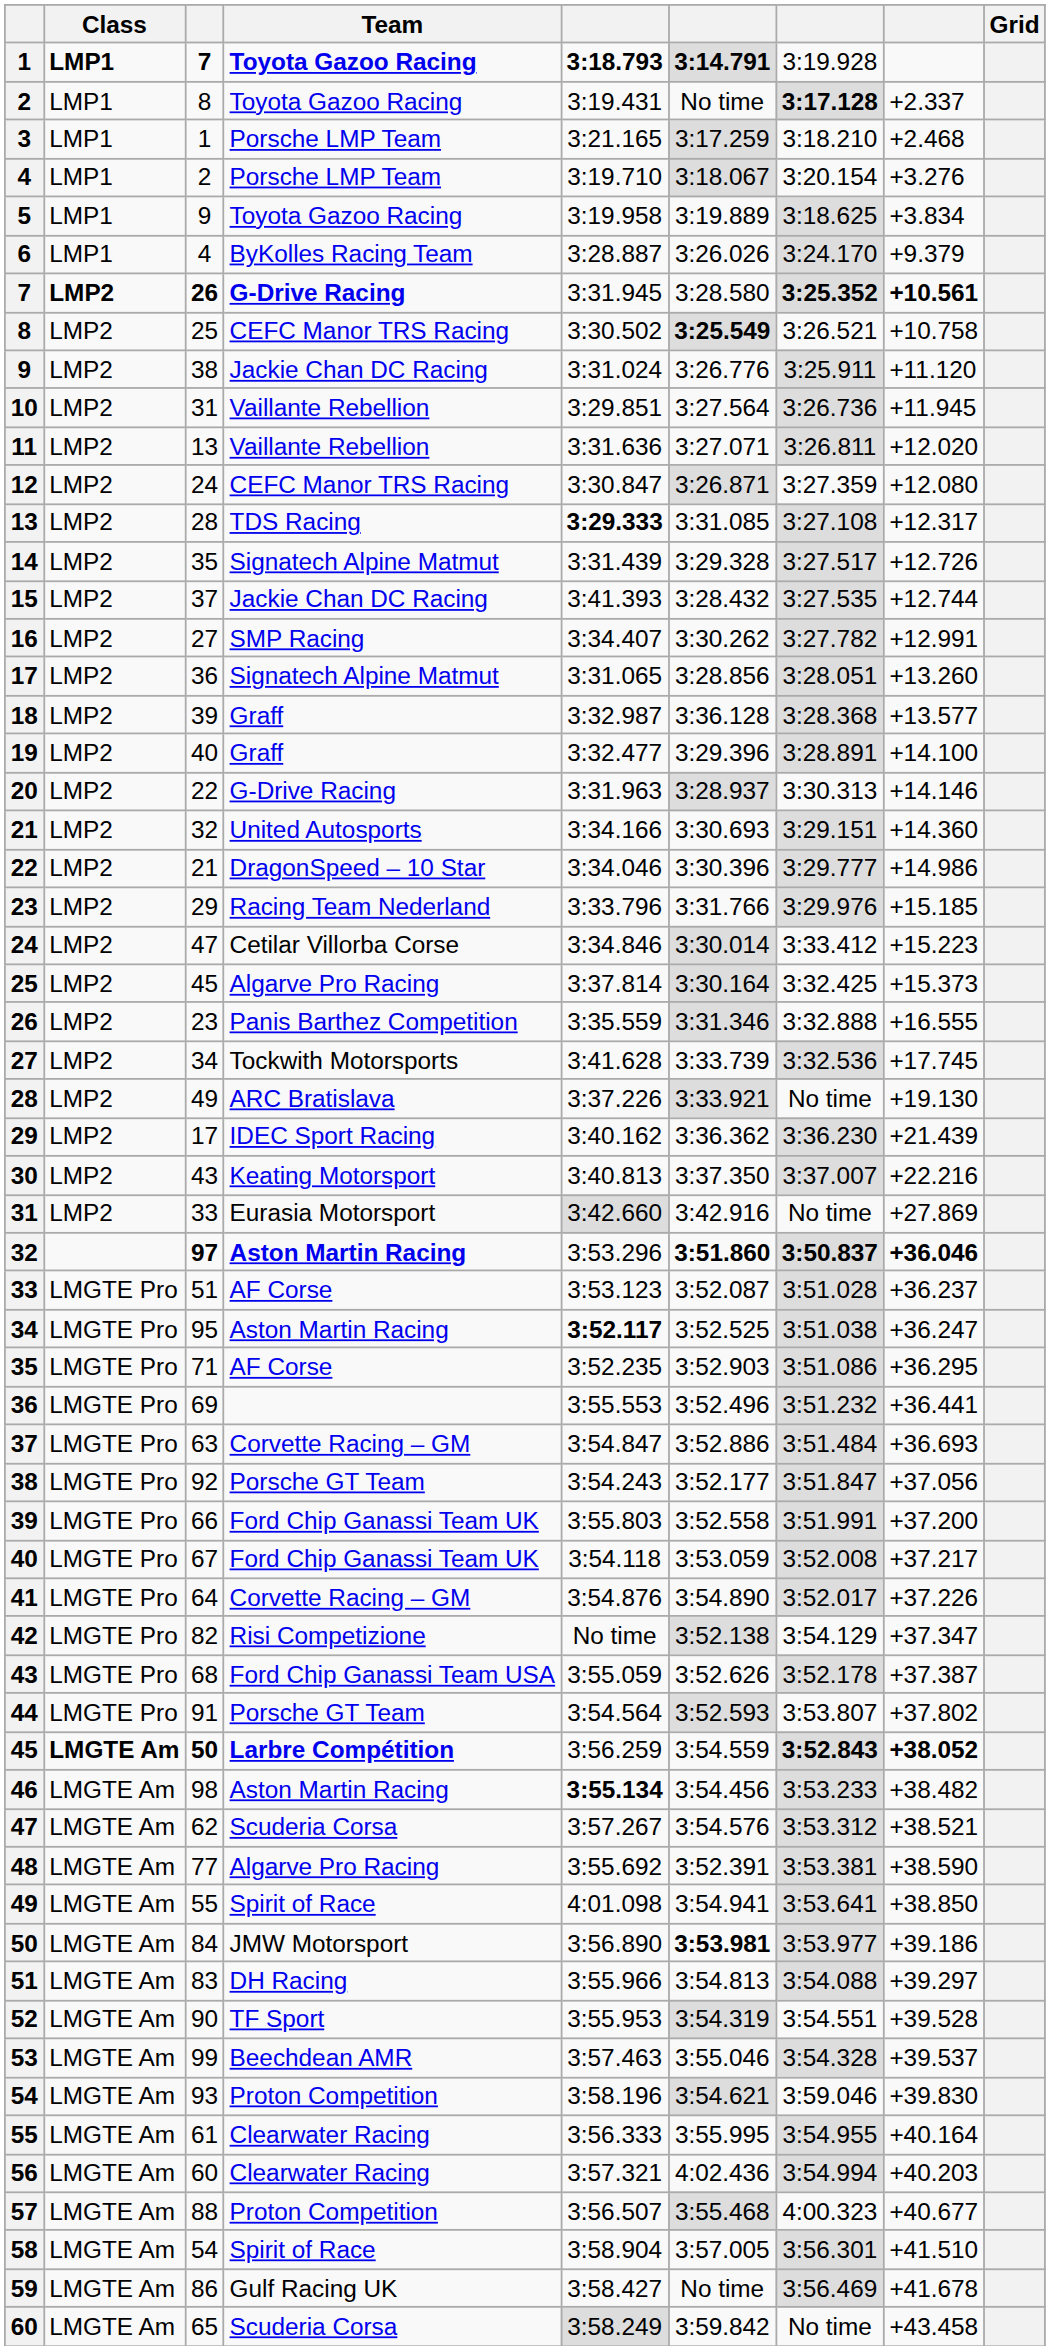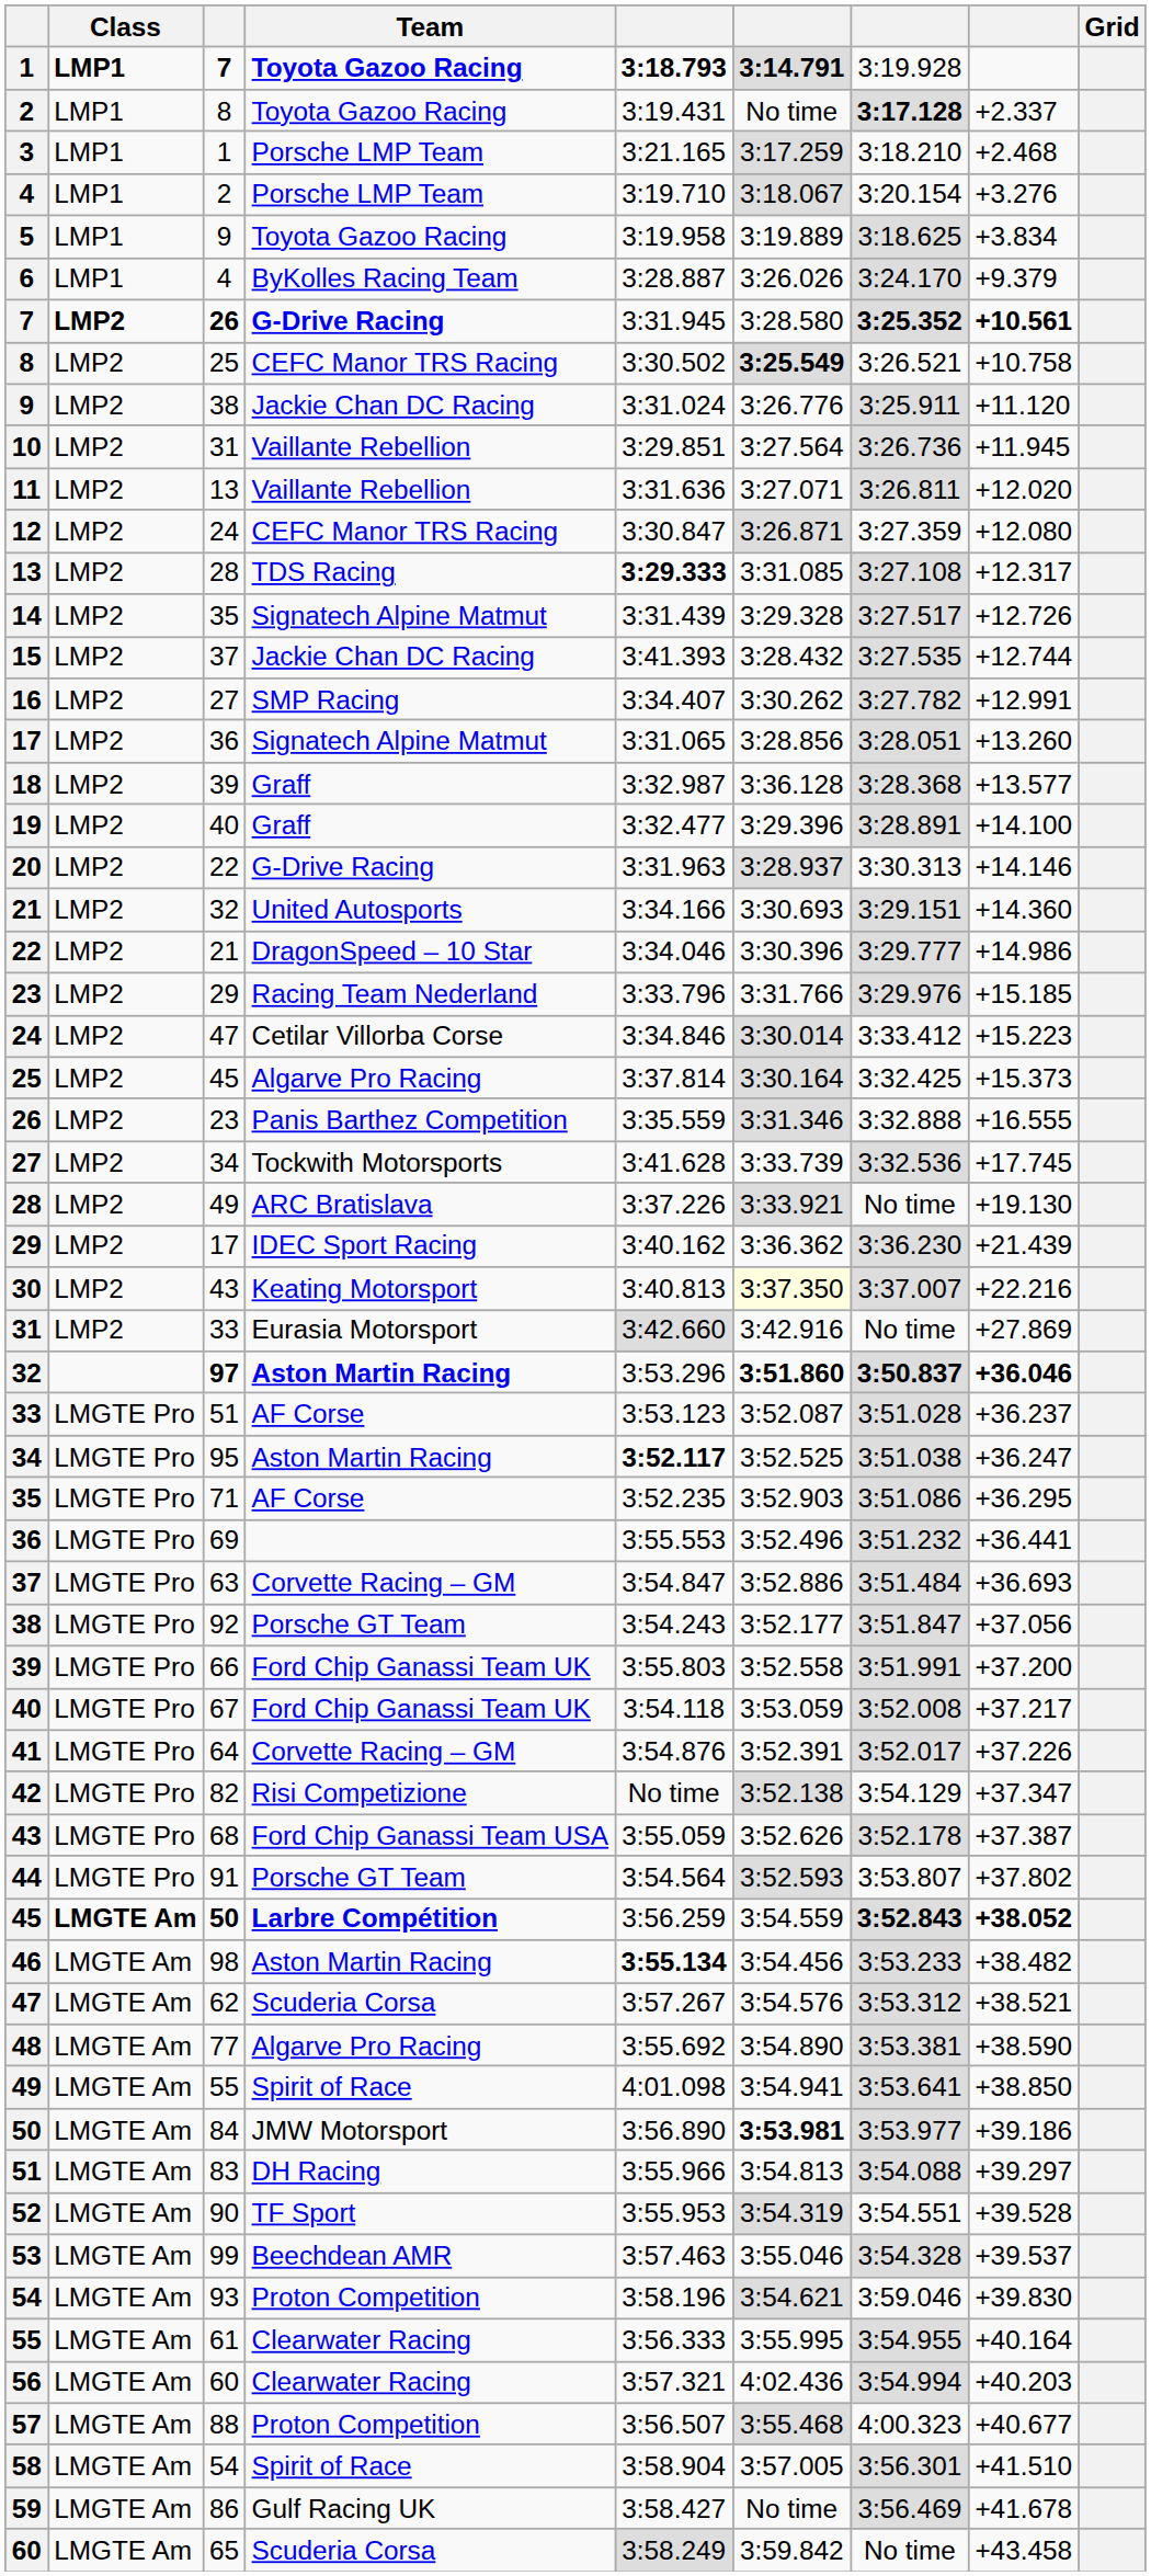30 | column 6: no background -> lightyellow background
41 | column 6: 3:54.890 -> 3:52.391
48 | column 6: 3:52.391 -> 3:54.890
